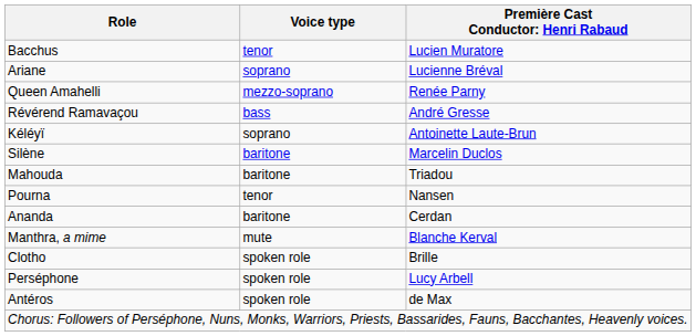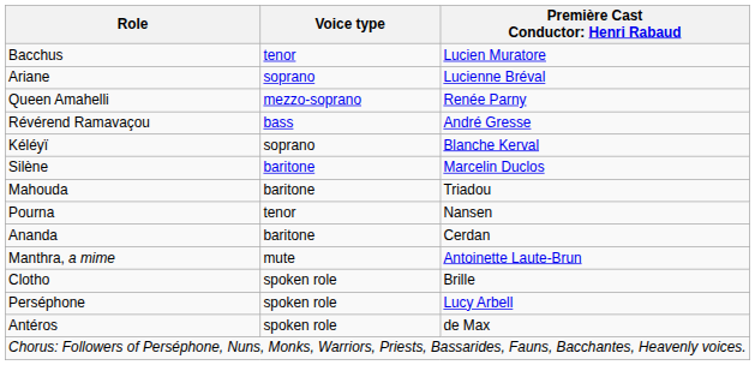Kéléyï | column 3: Antoinette Laute-Brun -> Blanche Kerval
Manthra, a mime | column 3: Blanche Kerval -> Antoinette Laute-Brun
